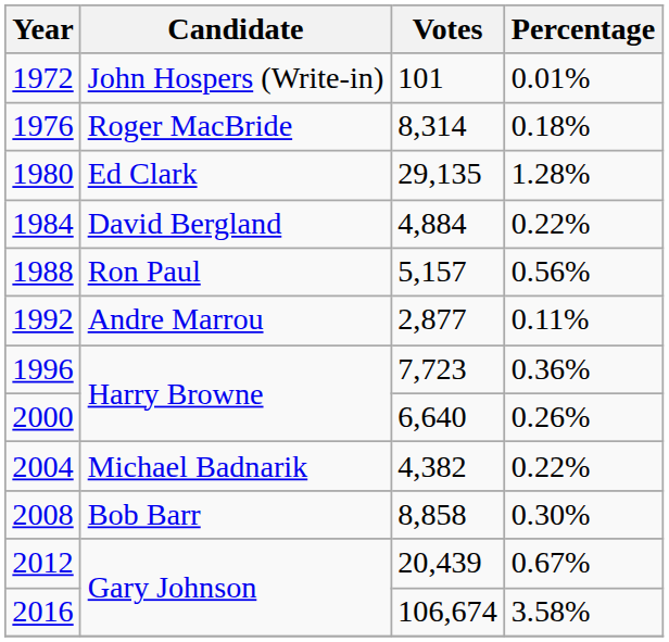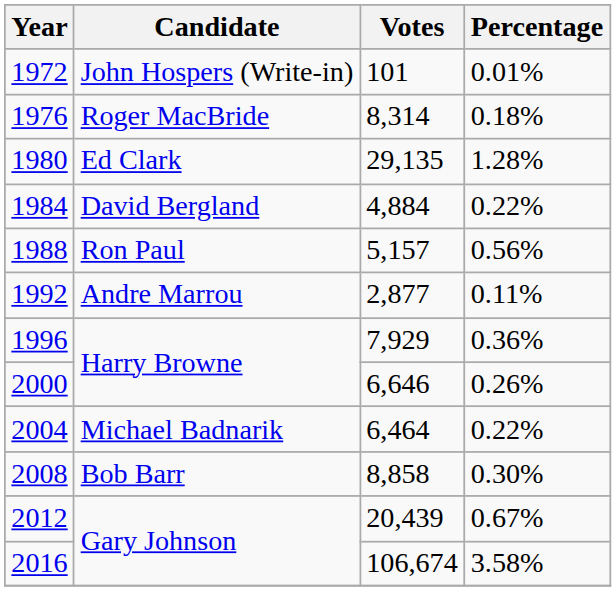1996 | Votes: 7,723 -> 7,929
2000 | Votes: 6,640 -> 6,646
2004 | Votes: 4,382 -> 6,464
